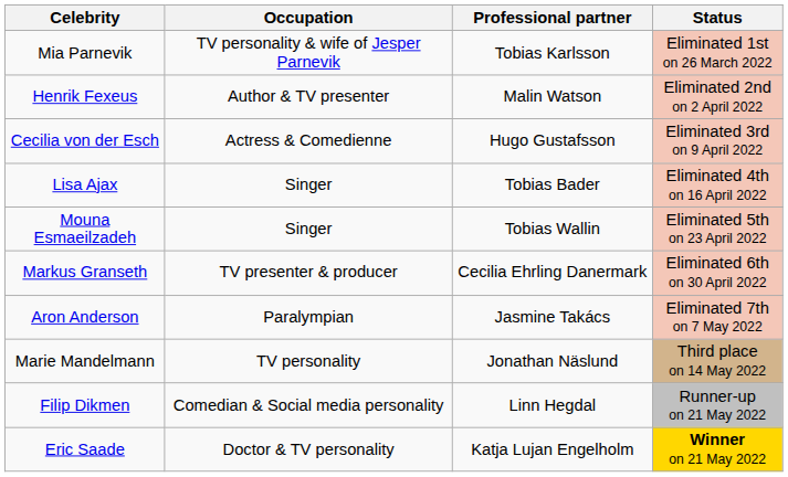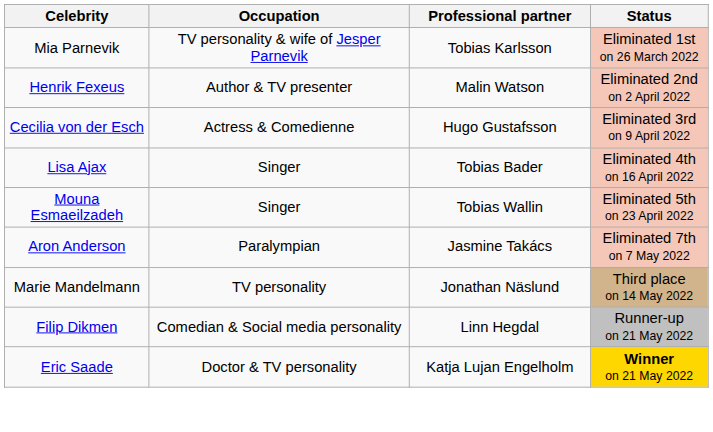- row: Markus Granseth | TV presenter & producer | Cecilia Ehrling Danermark | Eliminated 6th on 30 April 2022
